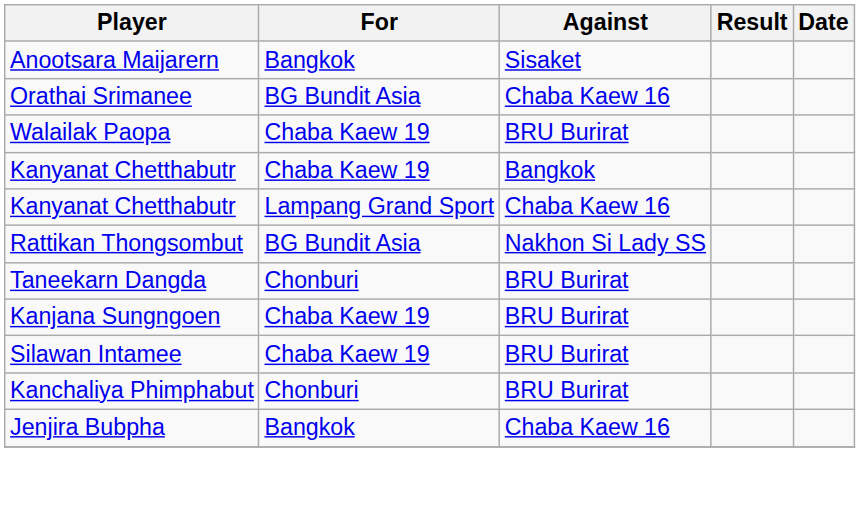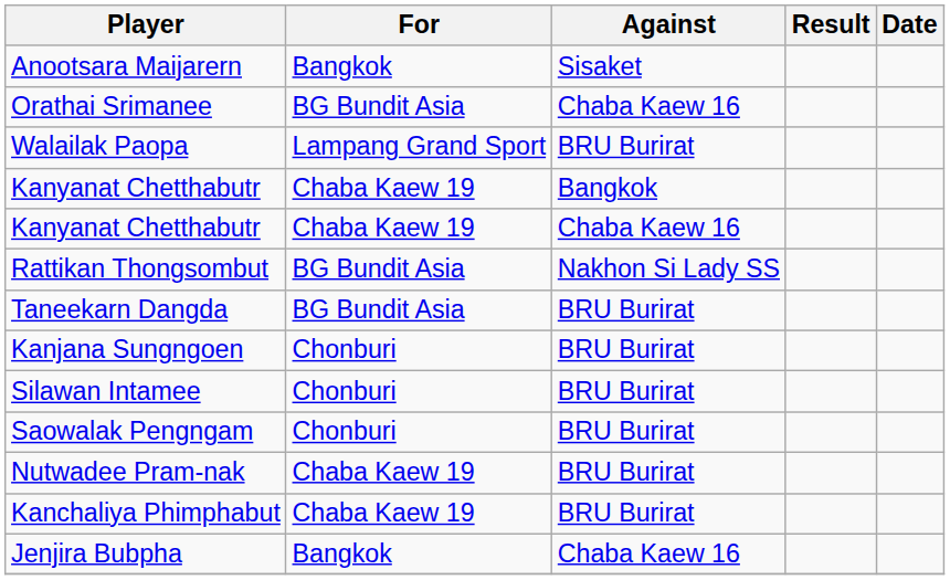Walailak Paopa | For: Chaba Kaew 19 -> Lampang Grand Sport
Kanyanat Chetthabutr / Chaba Kaew 16 | For: Lampang Grand Sport -> Chaba Kaew 19
Taneekarn Dangda | For: Chonburi -> BG Bundit Asia
Kanjana Sungngoen | For: Chaba Kaew 19 -> Chonburi
Silawan Intamee | For: Chaba Kaew 19 -> Chonburi
+ row: Saowalak Pengngam | Chonburi | BRU Burirat
+ row: Nutwadee Pram-nak | Chaba Kaew 19 | BRU Burirat
Kanchaliya Phimphabut | For: Chonburi -> Chaba Kaew 19
